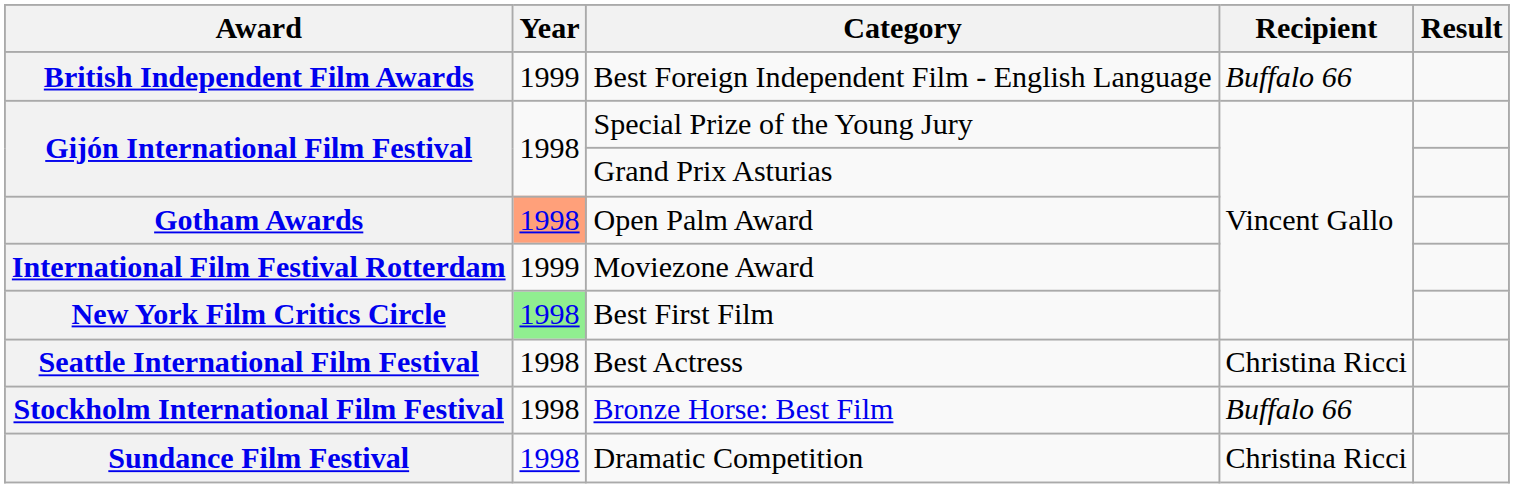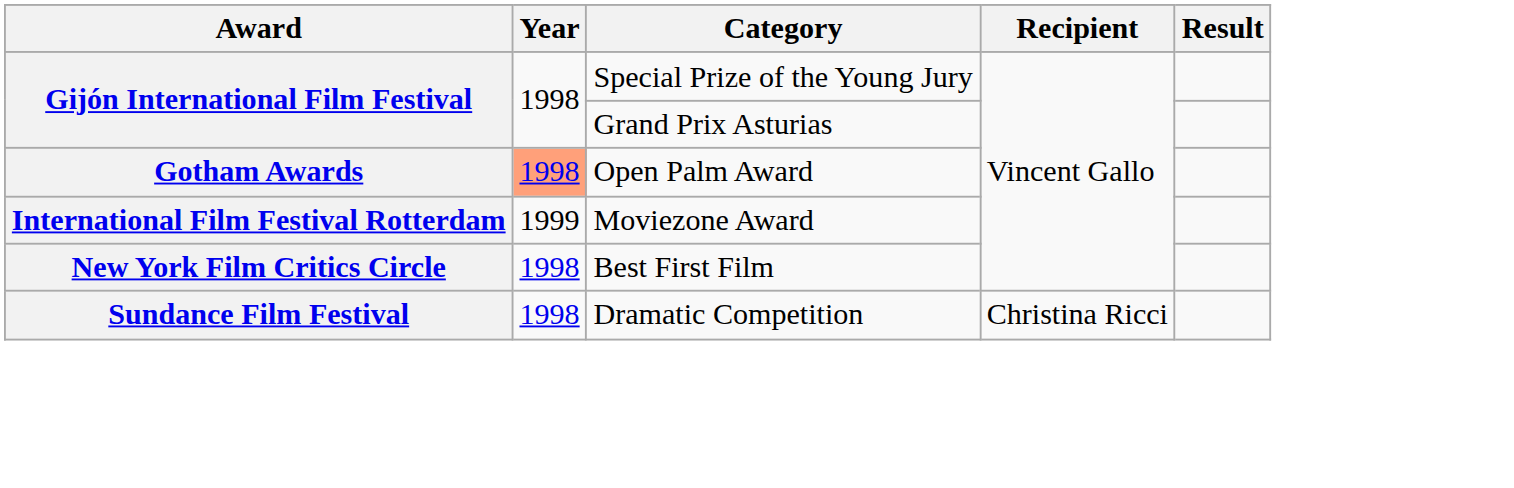- row: British Independent Film Awards | 1999 | Best Foreign Independent Film - English Language | Buffalo 66
Best First Film | Year: lightgreen background -> no background
- row: Seattle International Film Festival | 1998 | Best Actress | Christina Ricci
- row: Stockholm International Film Festival | 1998 | Bronze Horse: Best Film | Buffalo 66
